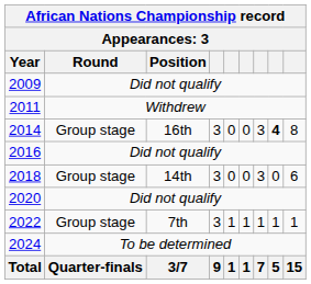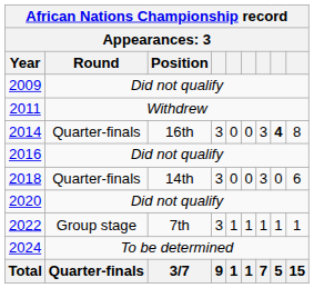2014 | Round: Group stage -> Quarter-finals
2018 | Round: Group stage -> Quarter-finals
